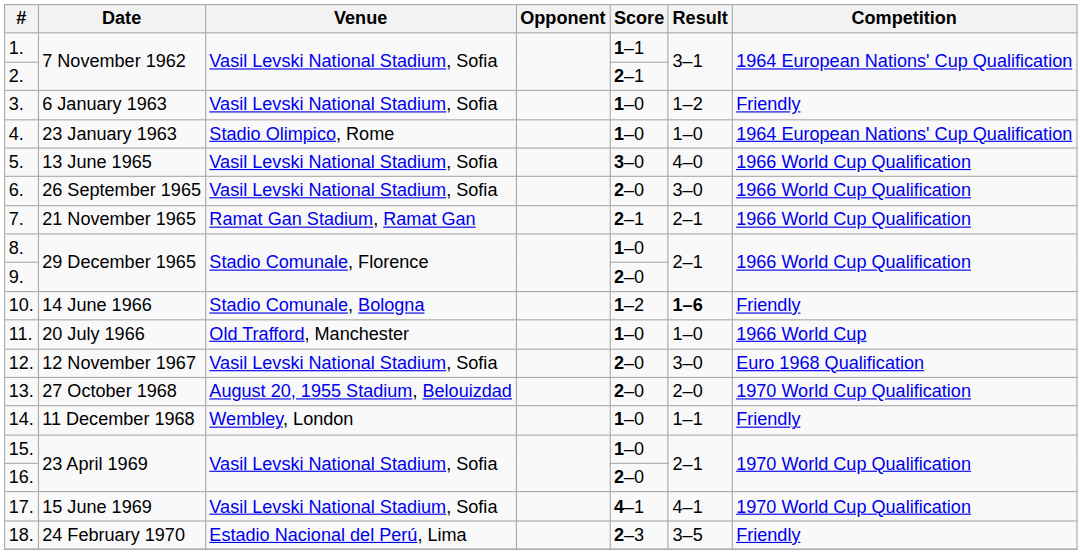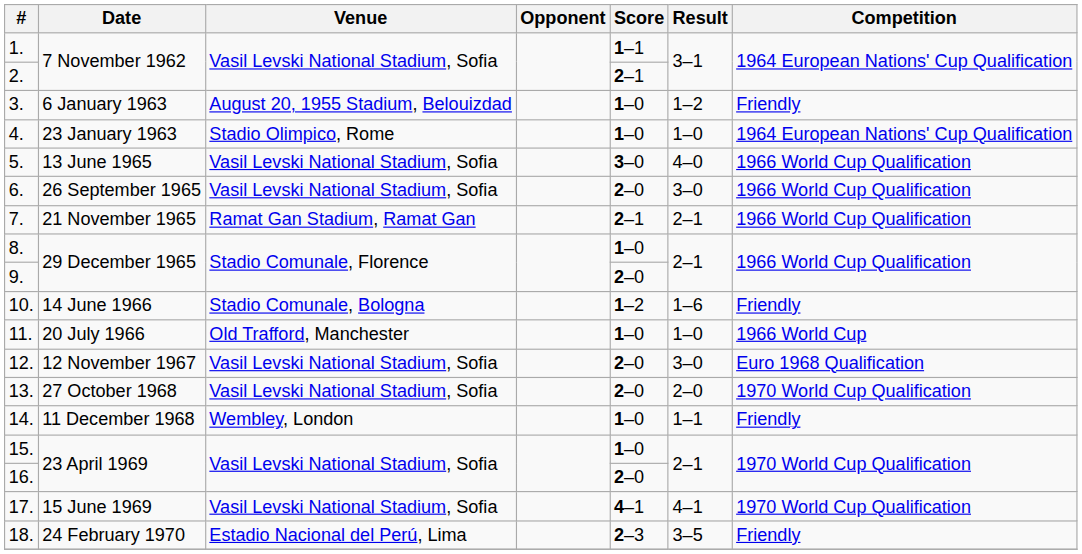3. | Venue: Vasil Levski National Stadium, Sofia -> August 20, 1955 Stadium, Belouizdad
10. | Result: bold -> normal
13. | Venue: August 20, 1955 Stadium, Belouizdad -> Vasil Levski National Stadium, Sofia
